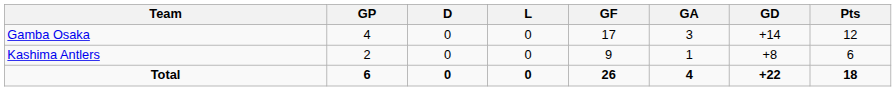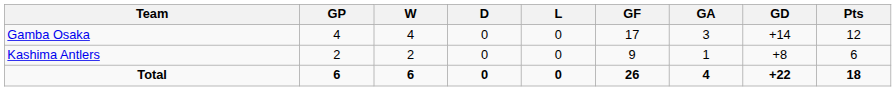+ column: W | 4 | 2 | 6
